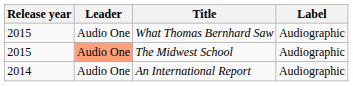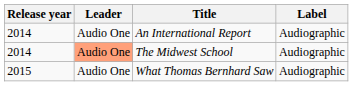rows swapped: An International Report <-> What Thomas Bernhard Saw
The Midwest School | Release year: 2015 -> 2014
